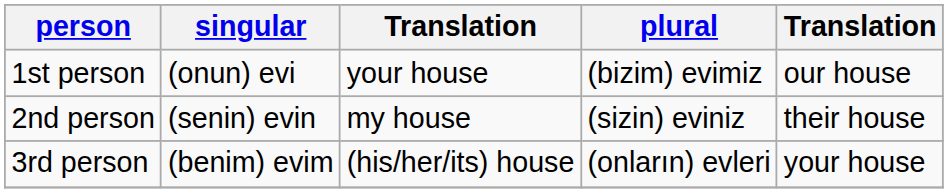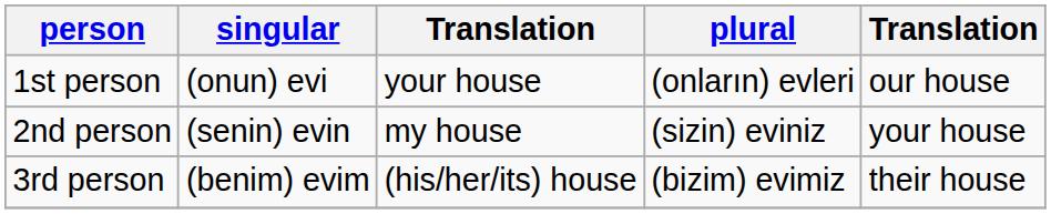1st person | plural: (bizim) evimiz -> (onların) evleri
2nd person | column 5: their house -> your house
3rd person | plural: (onların) evleri -> (bizim) evimiz
3rd person | column 5: your house -> their house
